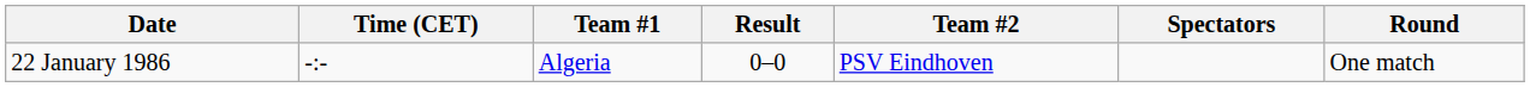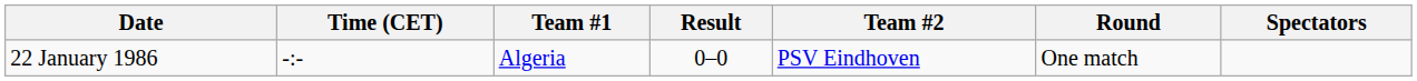columns swapped: Round <-> Spectators
